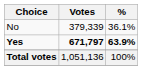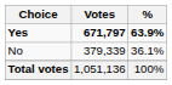rows swapped: Yes <-> No
